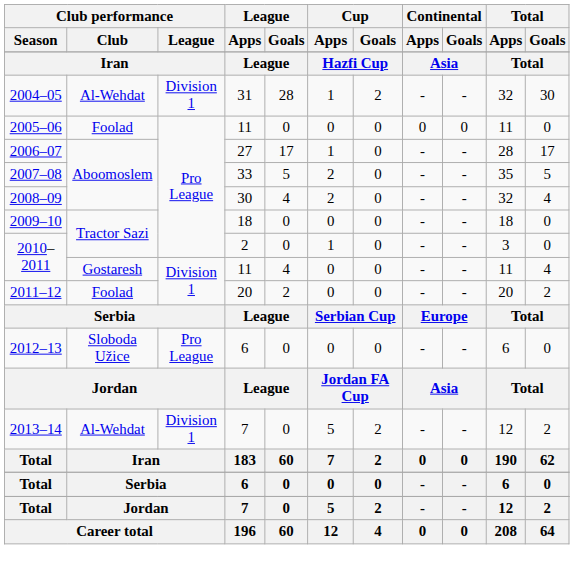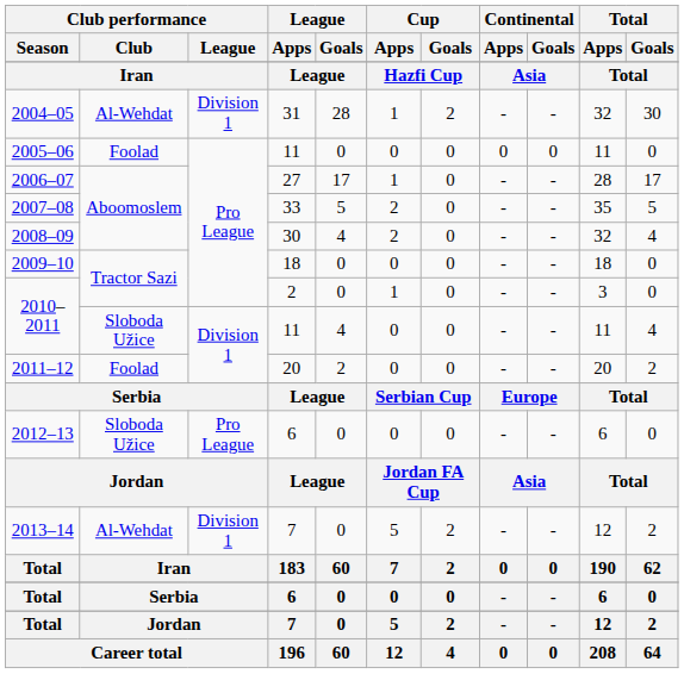2010–2011 / 11 | Club performance / Club: Gostaresh -> Sloboda Užice
